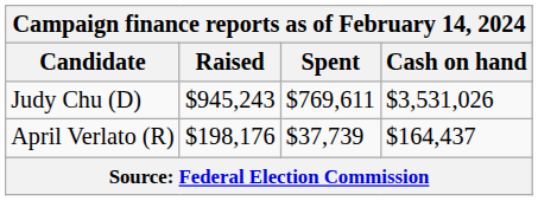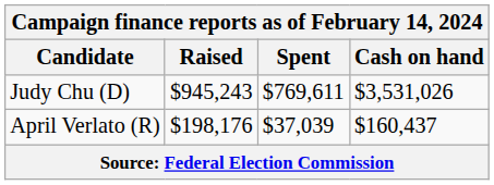April Verlato (R) | Spent: $37,739 -> $37,039
April Verlato (R) | Cash on hand: $164,437 -> $160,437
